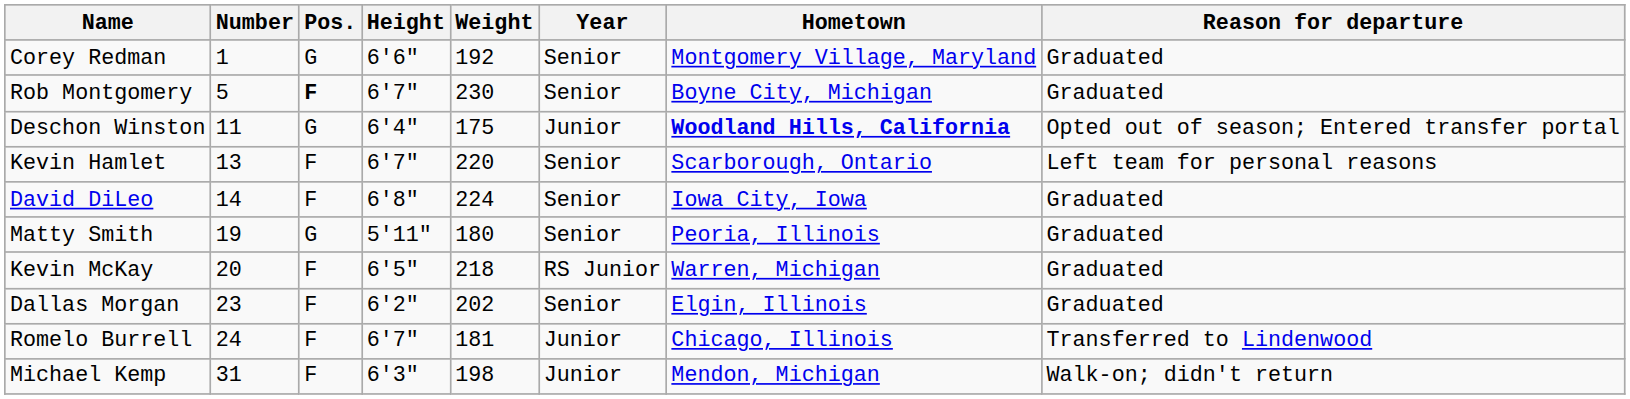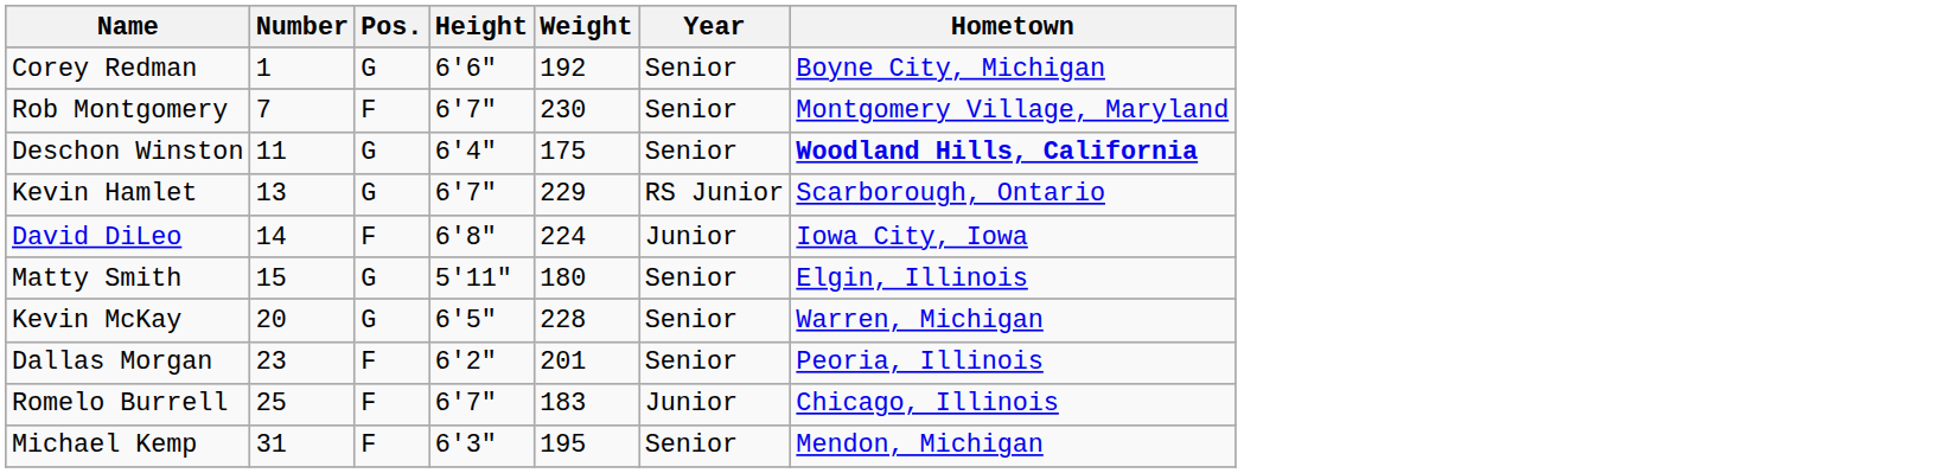- column: Reason for departure | Graduated | Graduated | Opted out of season; Entered transfer portal | Left team for personal reasons | Graduated | Graduated | Graduated | Graduated | Transferred to Lindenwood | Walk-on; didn't return
Corey Redman | Hometown: Montgomery Village, Maryland -> Boyne City, Michigan
Rob Montgomery | Number: 5 -> 7
Rob Montgomery | Pos.: bold -> normal
Rob Montgomery | Hometown: Boyne City, Michigan -> Montgomery Village, Maryland
Deschon Winston | Year: Junior -> Senior
Kevin Hamlet | Pos.: F -> G
Kevin Hamlet | Weight: 220 -> 229
Kevin Hamlet | Year: Senior -> RS Junior
David DiLeo | Year: Senior -> Junior
Matty Smith | Number: 19 -> 15
Matty Smith | Hometown: Peoria, Illinois -> Elgin, Illinois
Kevin McKay | Pos.: F -> G
Kevin McKay | Weight: 218 -> 228
Kevin McKay | Year: RS Junior -> Senior
Dallas Morgan | Weight: 202 -> 201
Dallas Morgan | Hometown: Elgin, Illinois -> Peoria, Illinois
Romelo Burrell | Number: 24 -> 25
Romelo Burrell | Weight: 181 -> 183
Michael Kemp | Weight: 198 -> 195
Michael Kemp | Year: Junior -> Senior
